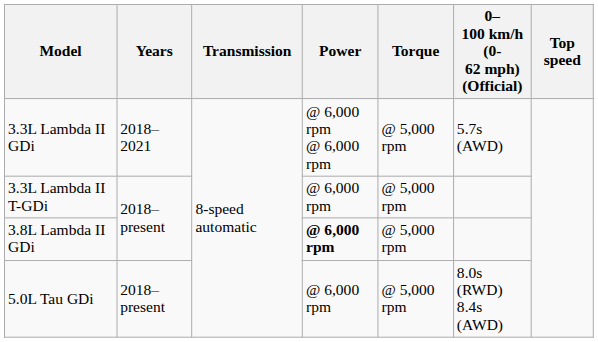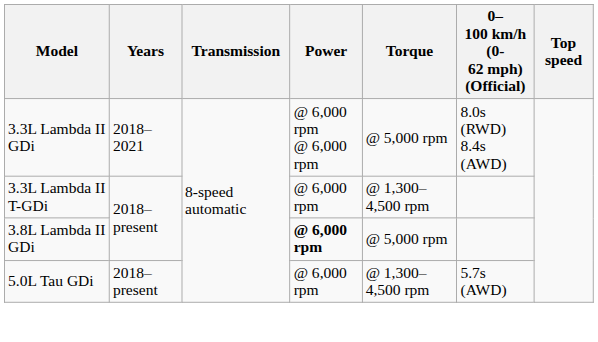3.3L Lambda II GDi | 0–100 km/h (0-62 mph) (Official): 5.7s (AWD) -> 8.0s (RWD) 8.4s (AWD)
3.3L Lambda II T-GDi | Torque: @ 5,000 rpm -> @ 1,300–4,500 rpm
5.0L Tau GDi | Torque: @ 5,000 rpm -> @ 1,300–4,500 rpm
5.0L Tau GDi | 0–100 km/h (0-62 mph) (Official): 8.0s (RWD) 8.4s (AWD) -> 5.7s (AWD)
